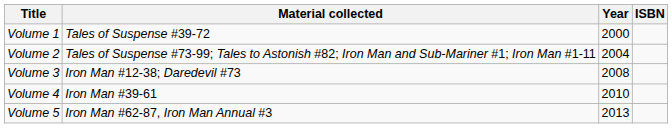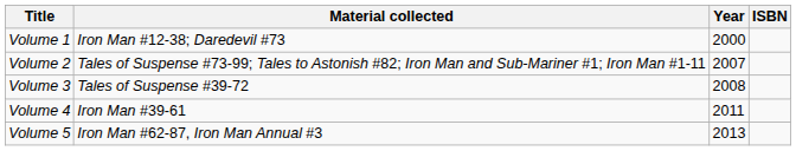Volume 1 | Material collected: Tales of Suspense #39-72 -> Iron Man #12-38; Daredevil #73
Volume 2 | Year: 2004 -> 2007
Volume 3 | Material collected: Iron Man #12-38; Daredevil #73 -> Tales of Suspense #39-72
Volume 4 | Year: 2010 -> 2011
